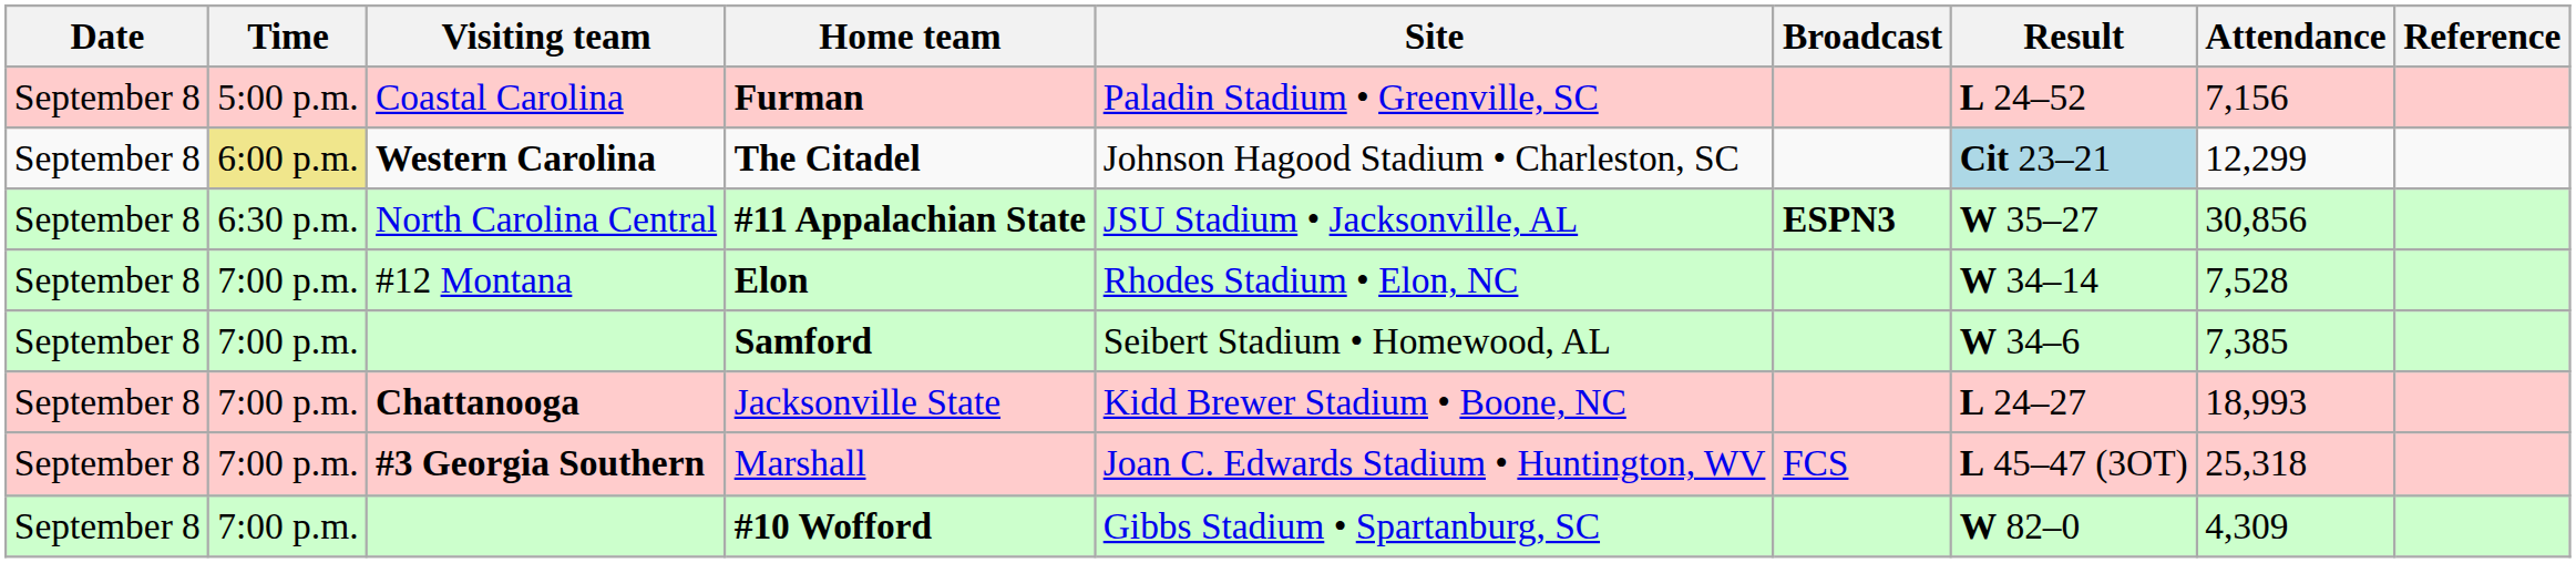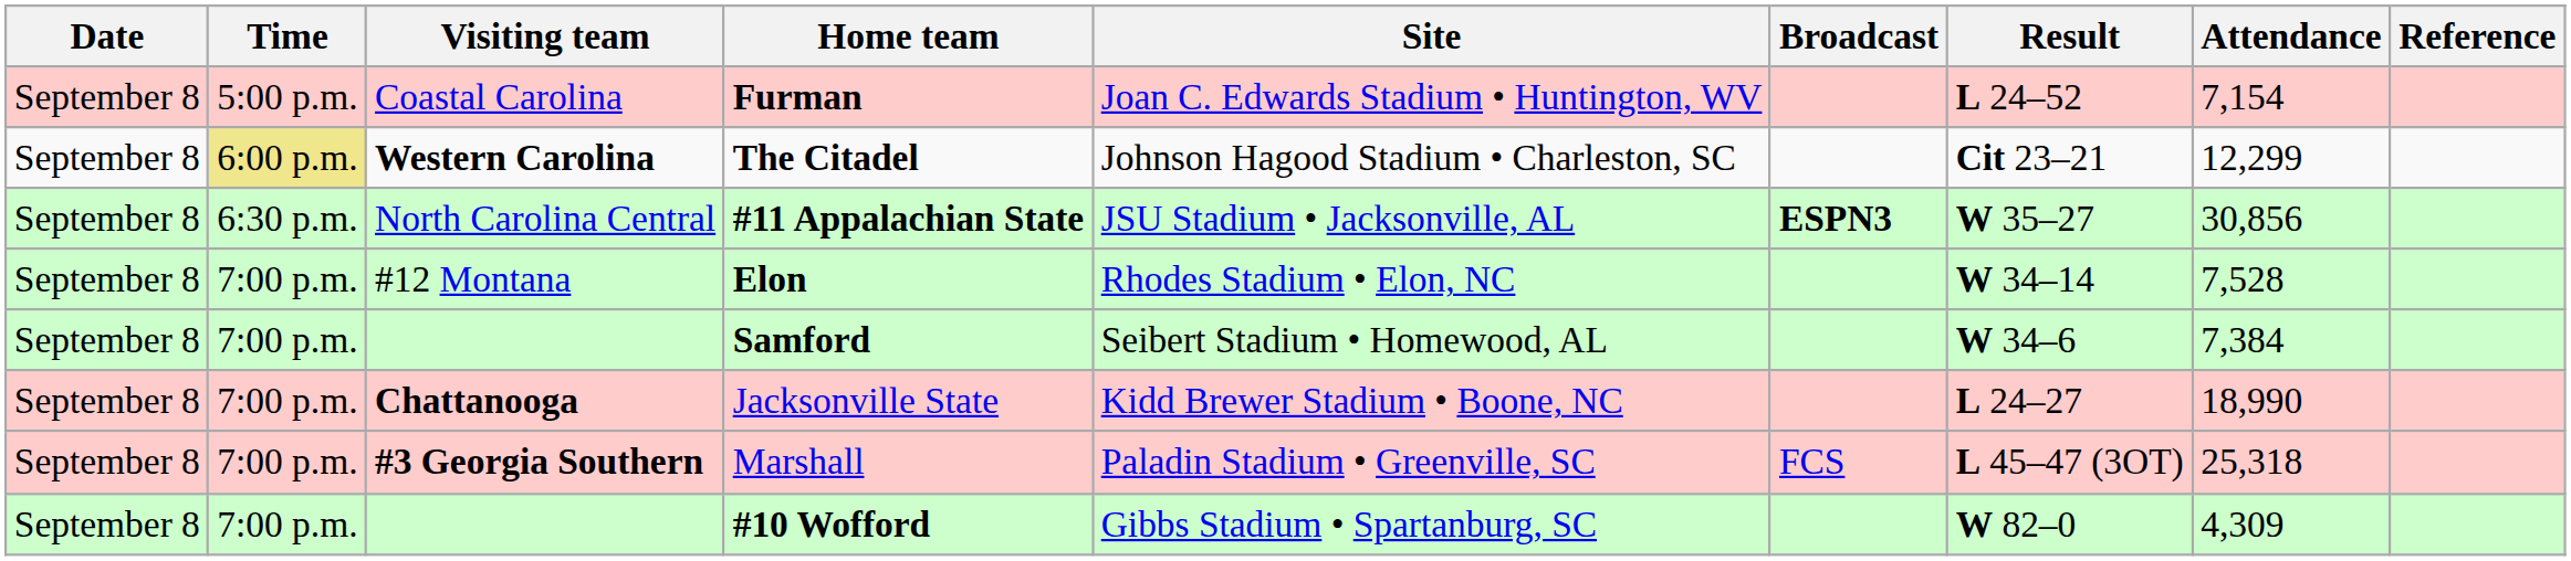Furman | Site: Paladin Stadium • Greenville, SC -> Joan C. Edwards Stadium • Huntington, WV
Furman | Attendance: 7,156 -> 7,154
The Citadel | Result: lightblue background -> no background
Samford | Attendance: 7,385 -> 7,384
Jacksonville State | Attendance: 18,993 -> 18,990
Marshall | Site: Joan C. Edwards Stadium • Huntington, WV -> Paladin Stadium • Greenville, SC
